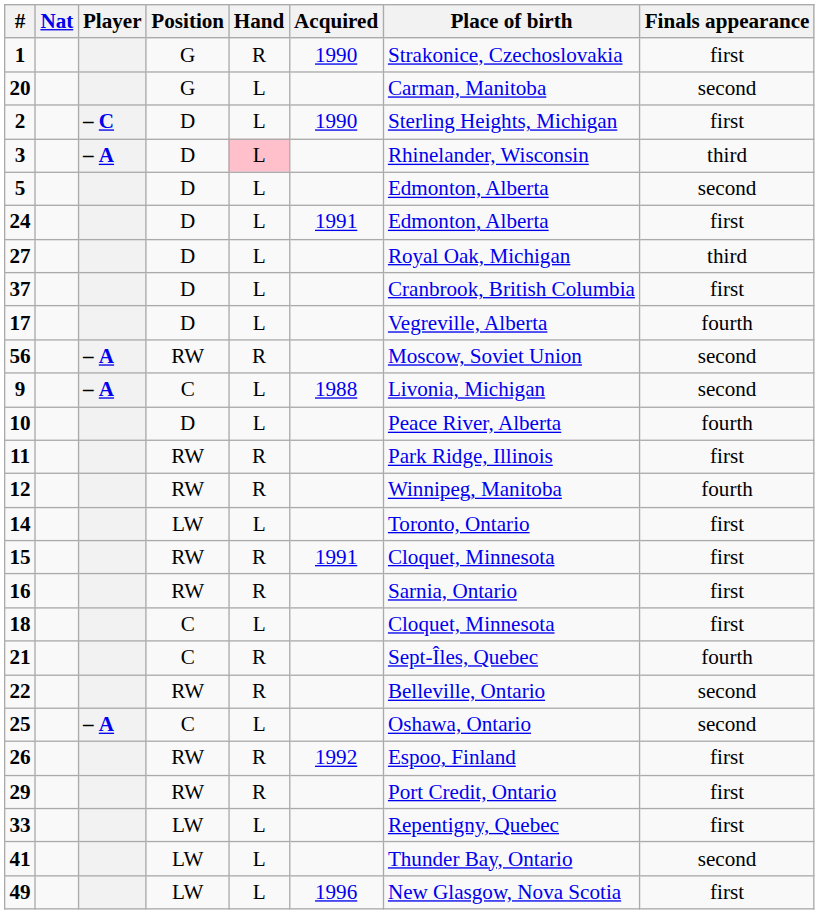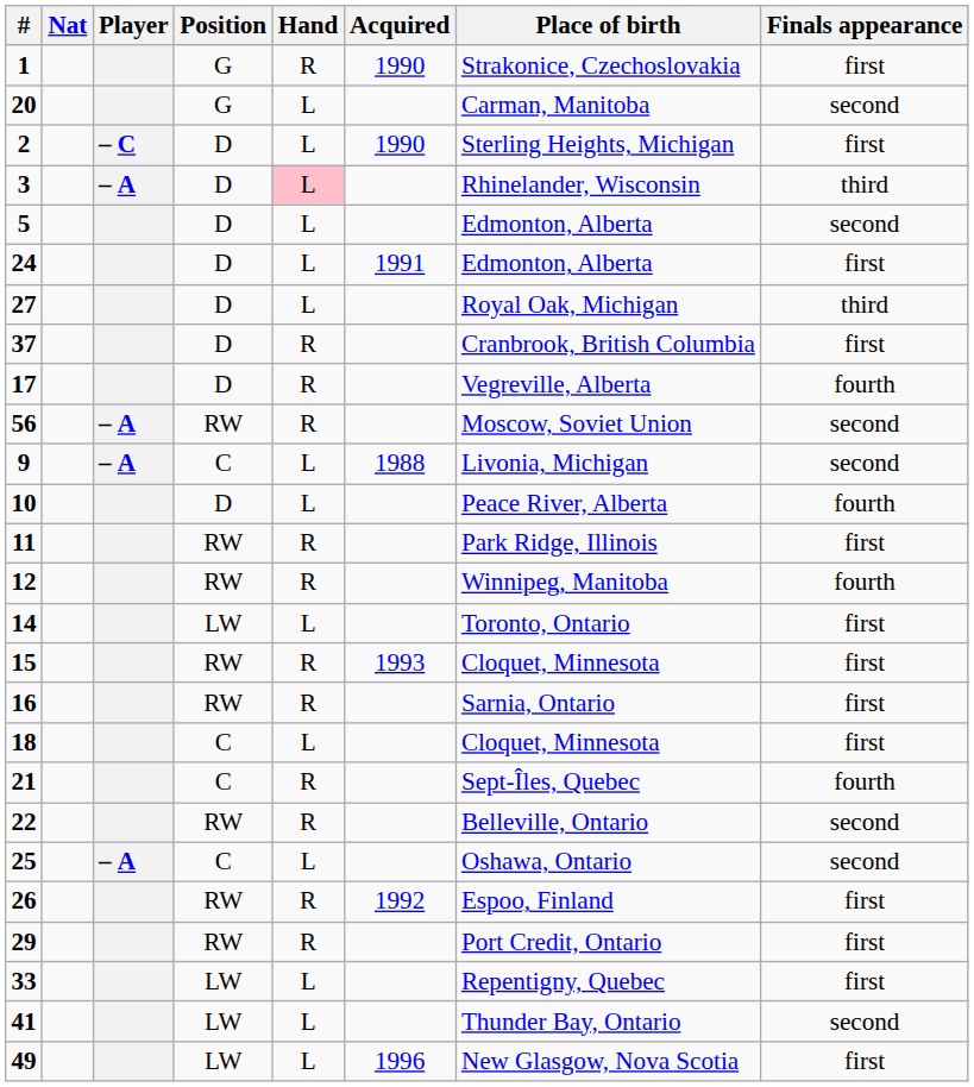37 | Hand: L -> R
17 | Hand: L -> R
15 | Acquired: 1991 -> 1993
